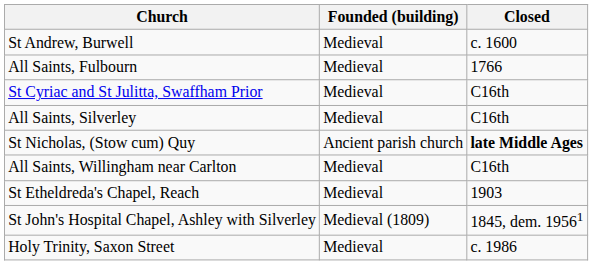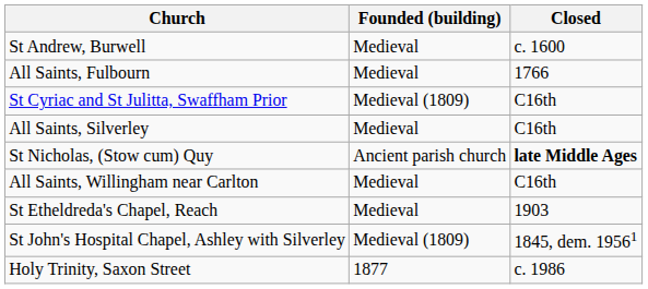St Cyriac and St Julitta, Swaffham Prior | Founded (building): Medieval -> Medieval (1809)
Holy Trinity, Saxon Street | Founded (building): Medieval -> 1877
